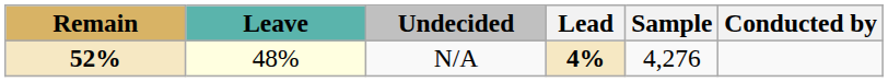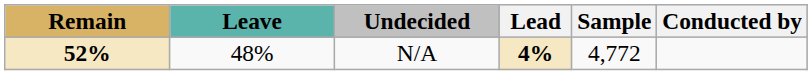N/A | Leave: lightyellow background -> no background
N/A | Sample: 4,276 -> 4,772
